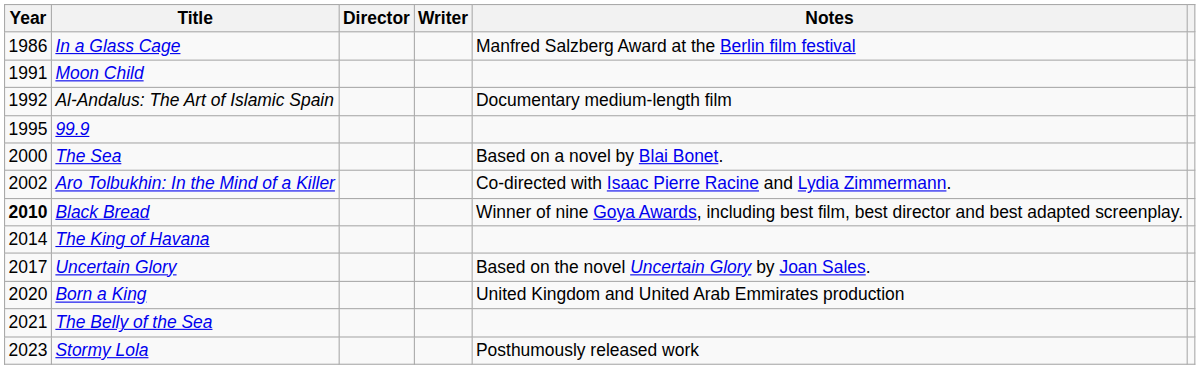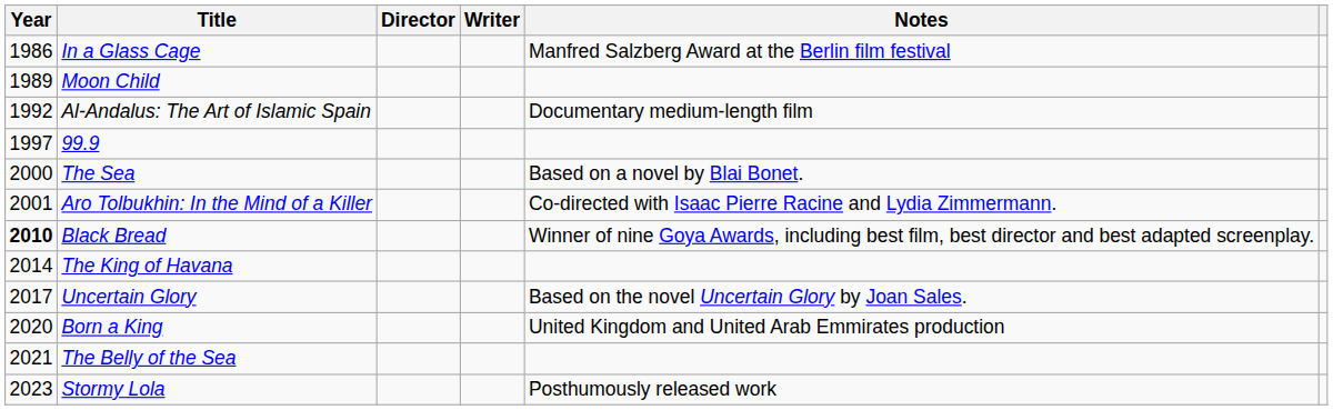Moon Child | Year: 1991 -> 1989
99.9 | Year: 1995 -> 1997
Aro Tolbukhin: In the Mind of a Killer | Year: 2002 -> 2001
